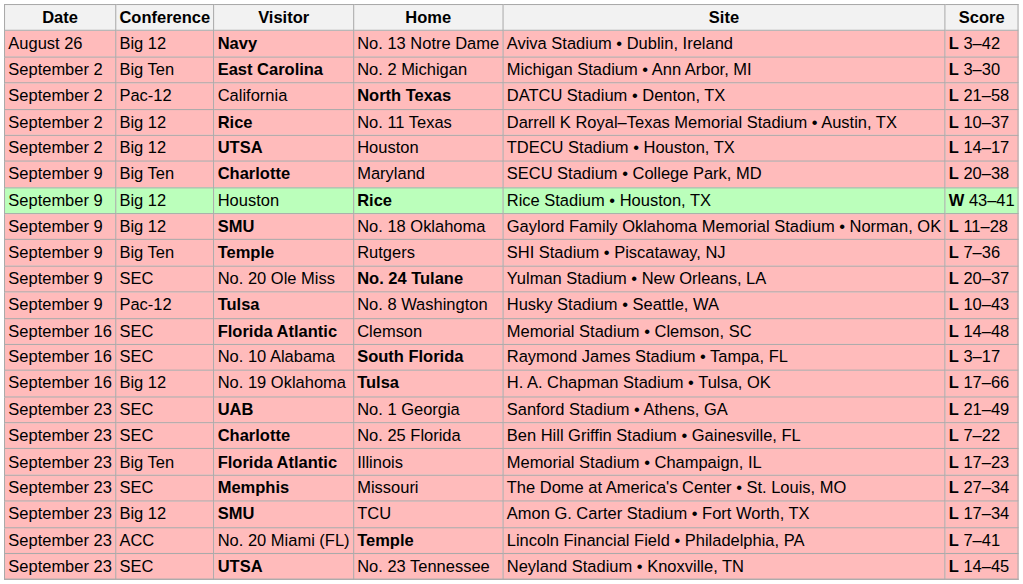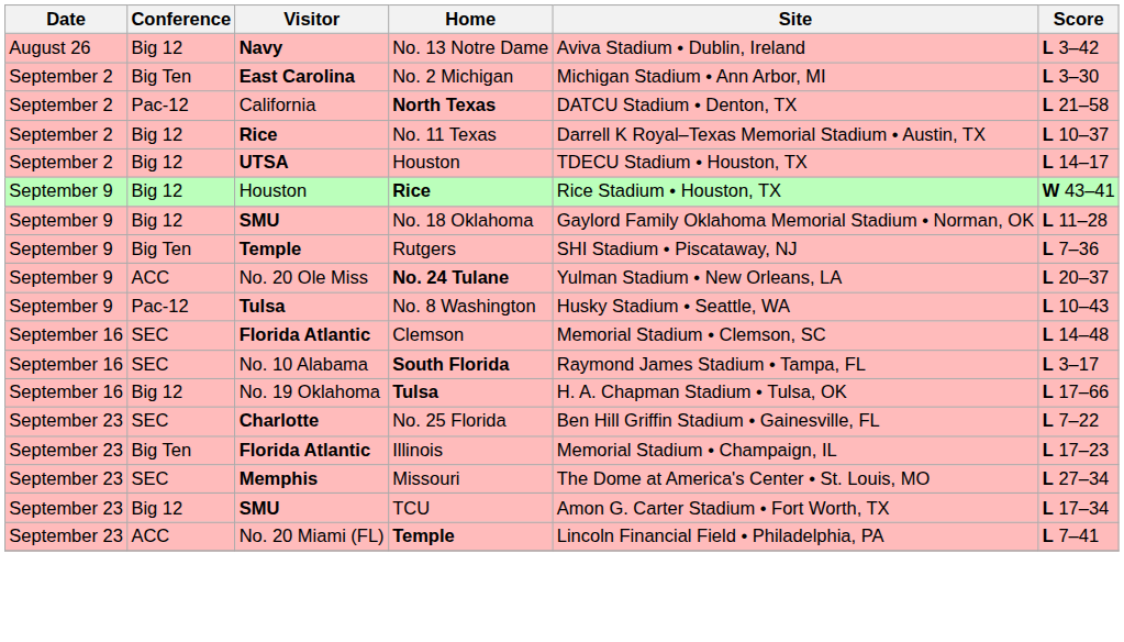- row: September 9 | Big Ten | Charlotte | Maryland | SECU Stadium • College Park, MD | L 20–38
No. 24 Tulane | Conference: SEC -> ACC
- row: September 23 | SEC | UAB | No. 1 Georgia | Sanford Stadium • Athens, GA | L 21–49
- row: September 23 | SEC | UTSA | No. 23 Tennessee | Neyland Stadium • Knoxville, TN | L 14–45
